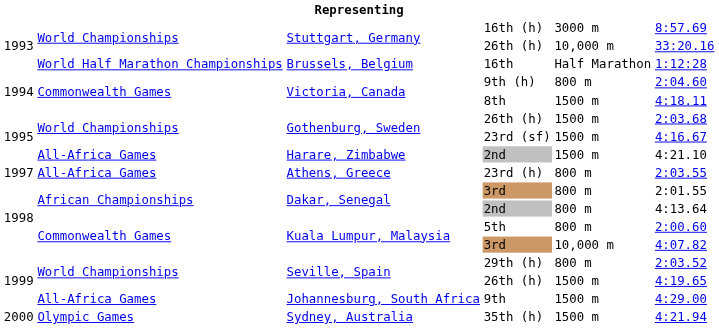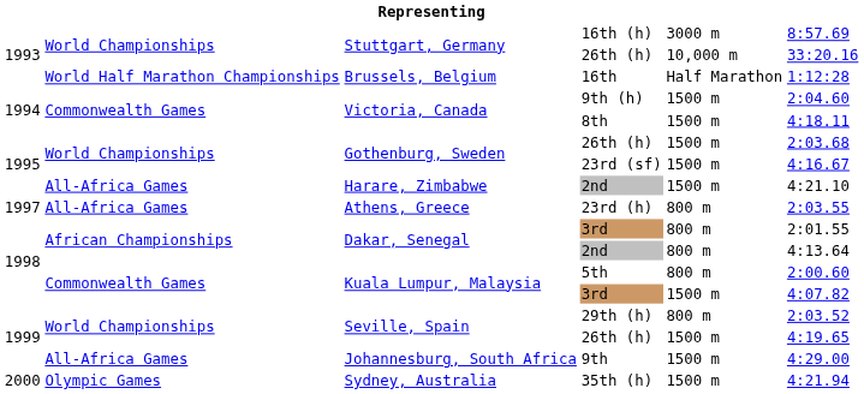9th (h) | column 5: 800 m -> 1500 m
Kuala Lumpur, Malaysia / 3rd | column 5: 10,000 m -> 1500 m
